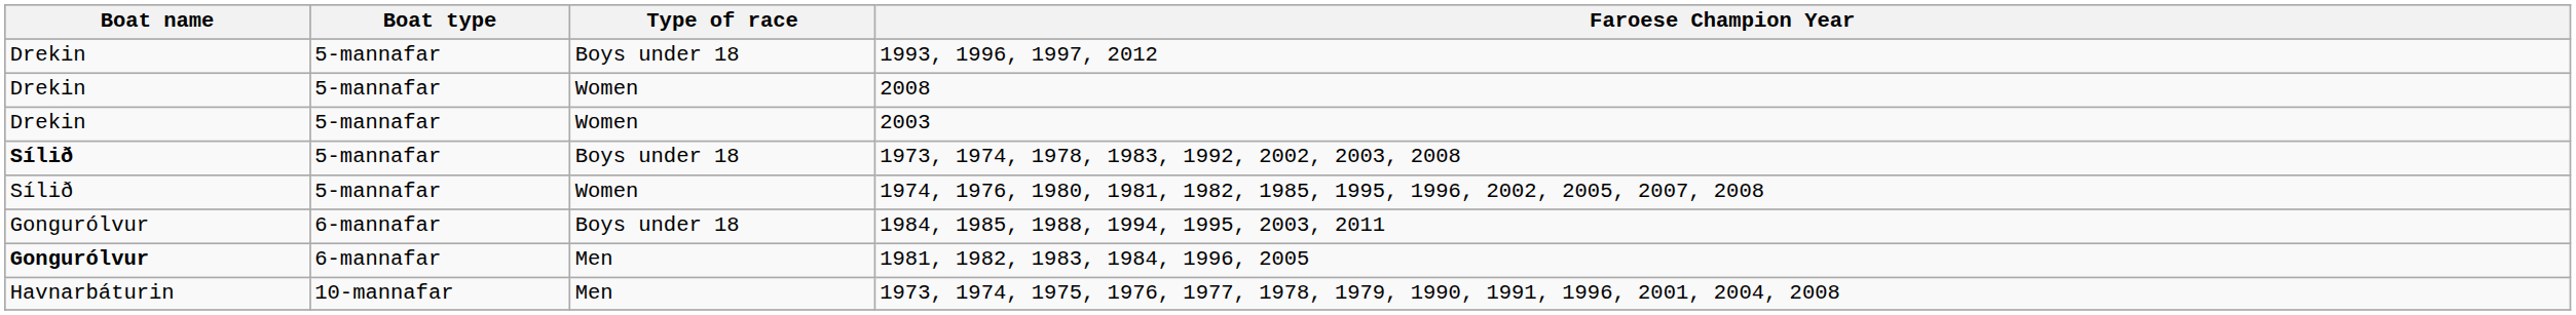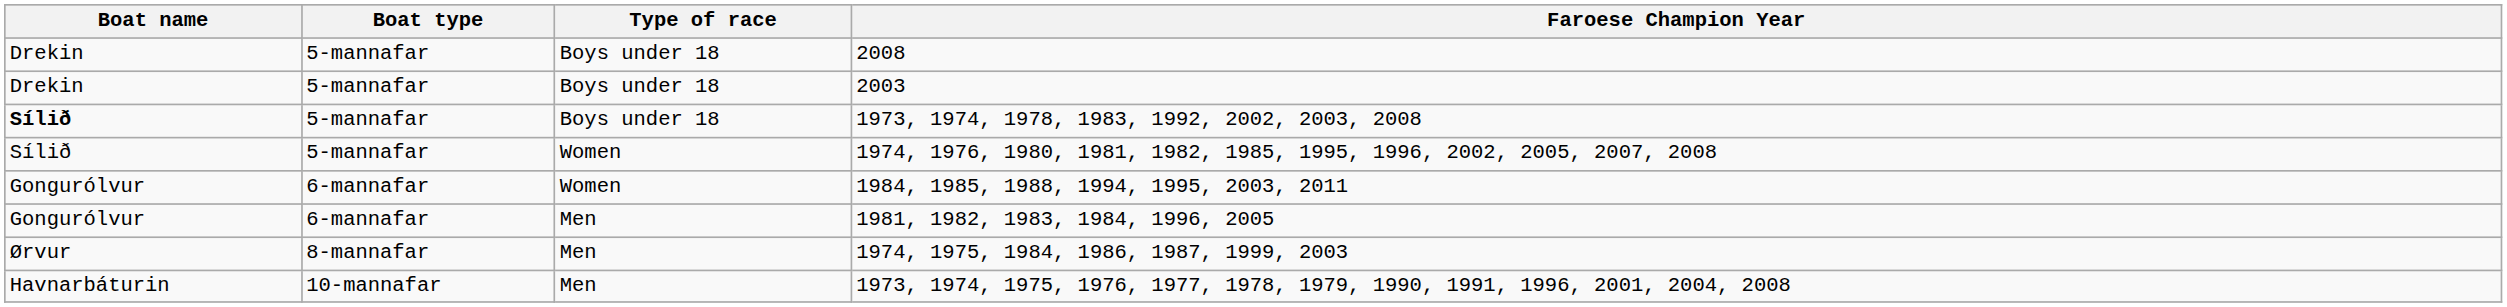- row: Drekin | 5-mannafar | Boys under 18 | 1993, 1996, 1997, 2012
2008 | Type of race: Women -> Boys under 18
2003 | Type of race: Women -> Boys under 18
1984, 1985, 1988, 1994, 1995, 2003, 2011 | Type of race: Boys under 18 -> Women
1981, 1982, 1983, 1984, 1996, 2005 | Boat name: bold -> normal
+ row: Ørvur | 8-mannafar | Men | 1974, 1975, 1984, 1986, 1987, 1999, 2003
